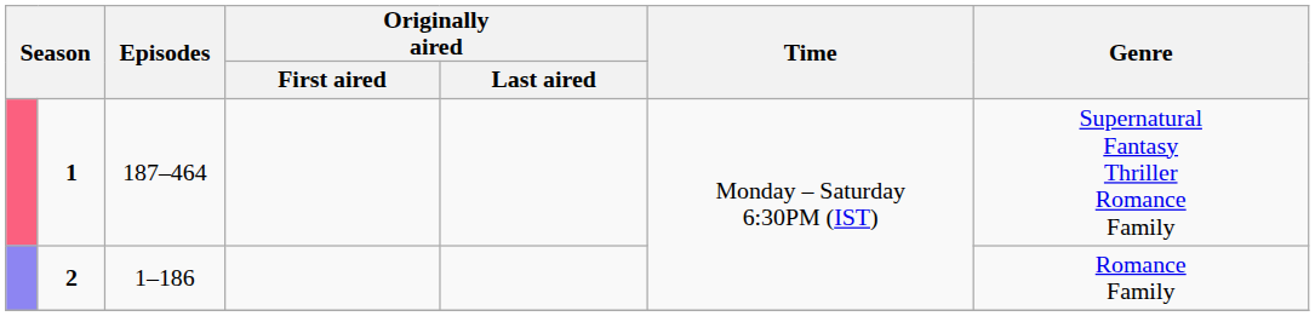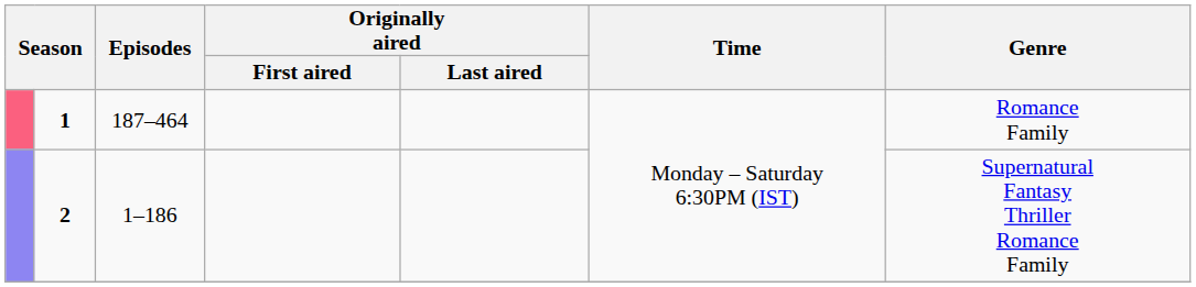1 | Genre: Supernatural Fantasy Thriller Romance Family -> Romance Family
2 | Genre: Romance Family -> Supernatural Fantasy Thriller Romance Family
